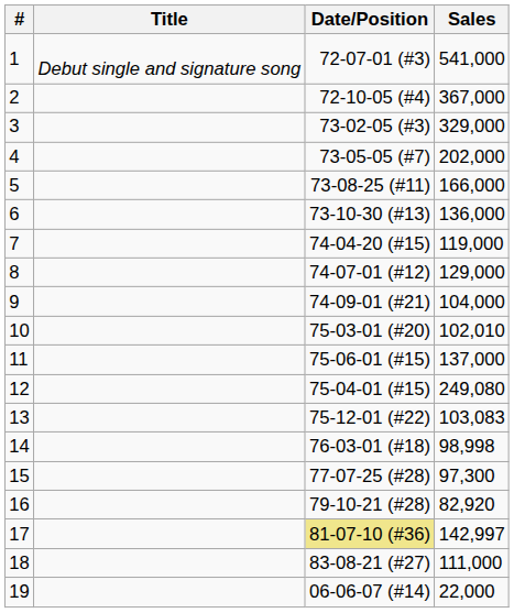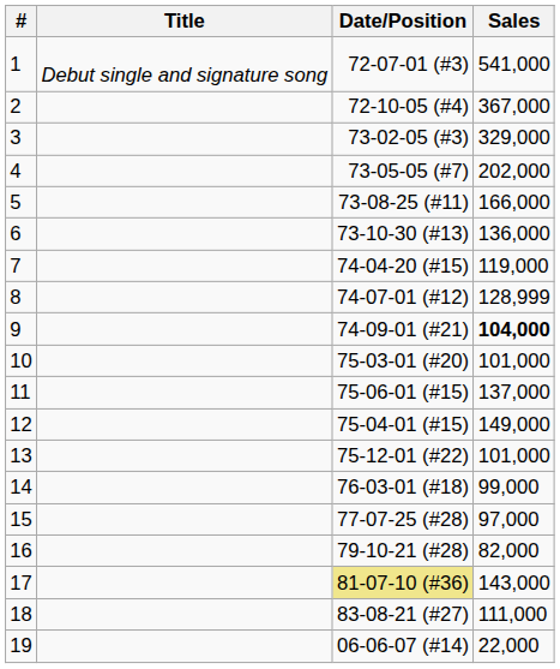8 | Sales: 129,000 -> 128,999
9 | Sales: normal -> bold
10 | Sales: 102,010 -> 101,000
12 | Sales: 249,080 -> 149,000
13 | Sales: 103,083 -> 101,000
14 | Sales: 98,998 -> 99,000
15 | Sales: 97,300 -> 97,000
16 | Sales: 82,920 -> 82,000
17 | Sales: 142,997 -> 143,000
